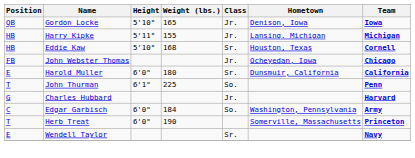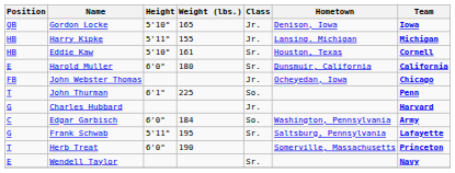Eddie Kaw | Weight (lbs.): 168 -> 161
rows swapped: John Webster Thomas <-> Harold Muller
+ row: G | Frank Schwab | 5'11" | 195 | Sr. | Saltsburg, Pennsylvania | Lafayette
